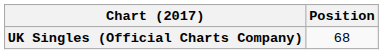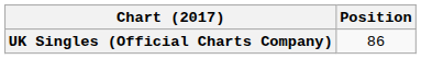UK Singles (Official Charts Company) | Position: 68 -> 86
